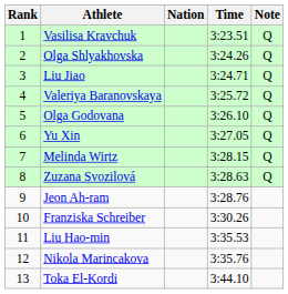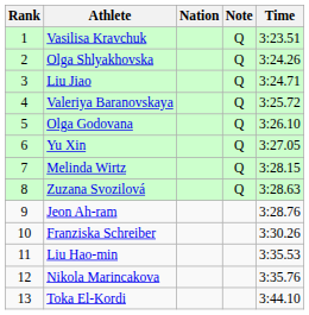columns swapped: Time <-> Note
